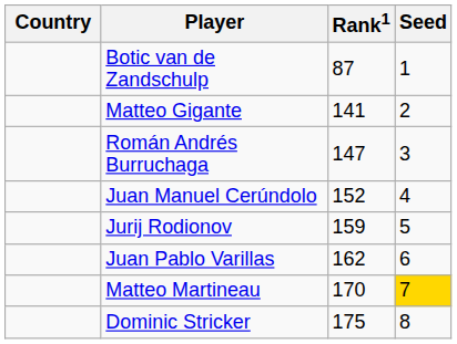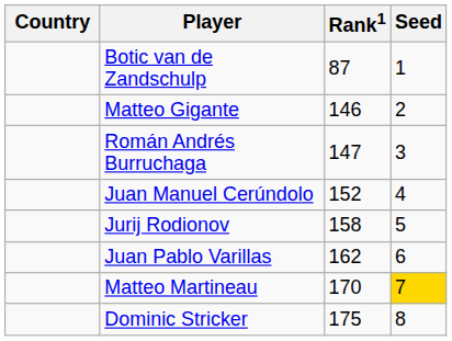Matteo Gigante | Rank1: 141 -> 146
Jurij Rodionov | Rank1: 159 -> 158
